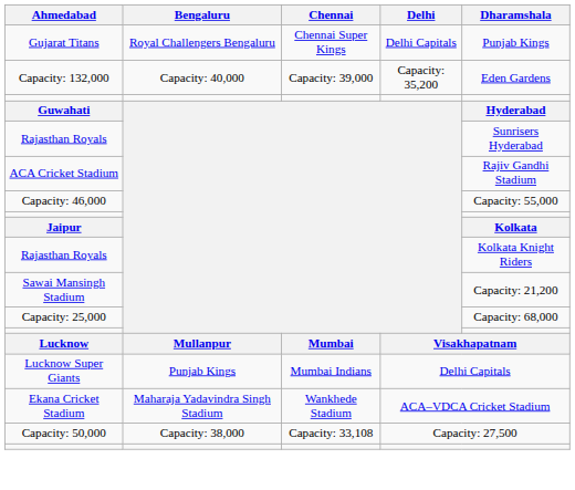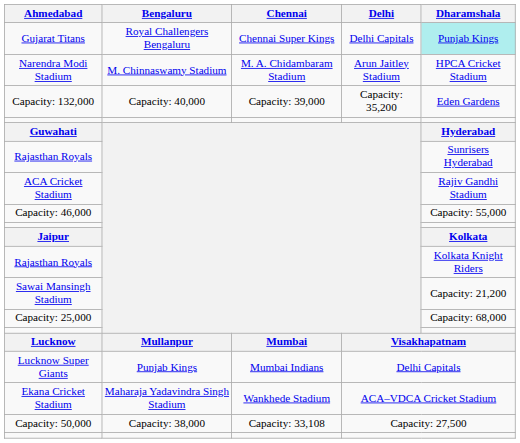Gujarat Titans | Dharamshala: no background -> paleturquoise background
+ row: Narendra Modi Stadium | M. Chinnaswamy Stadium | M. A. Chidambaram Stadium | Arun Jaitley Stadium | HPCA Cricket Stadium
